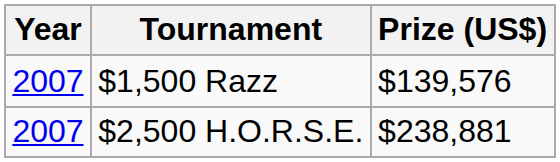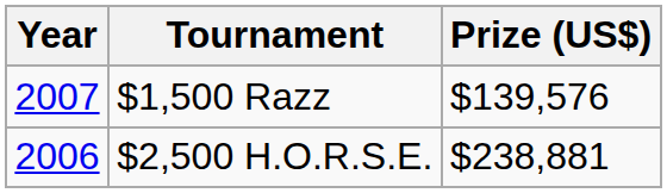$2,500 H.O.R.S.E. | Year: 2007 -> 2006
